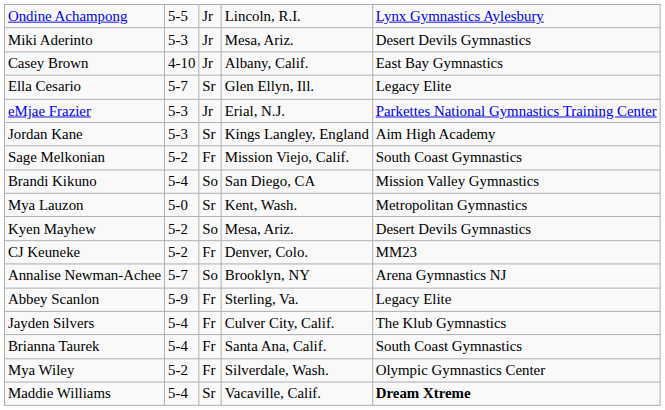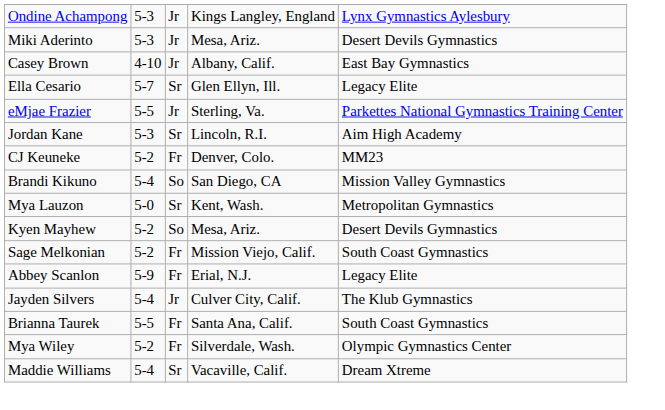Ondine Achampong | column 2: 5-5 -> 5-3
Ondine Achampong | column 4: Lincoln, R.I. -> Kings Langley, England
eMjae Frazier | column 2: 5-3 -> 5-5
eMjae Frazier | column 4: Erial, N.J. -> Sterling, Va.
Jordan Kane | column 4: Kings Langley, England -> Lincoln, R.I.
rows swapped: CJ Keuneke <-> Sage Melkonian
- row: Annalise Newman-Achee | 5-7 | So | Brooklyn, NY | Arena Gymnastics NJ
Abbey Scanlon | column 4: Sterling, Va. -> Erial, N.J.
Jayden Silvers | column 3: Fr -> Jr
Brianna Taurek | column 2: 5-4 -> 5-5
Maddie Williams | column 5: bold -> normal
